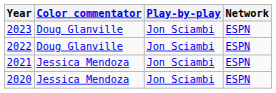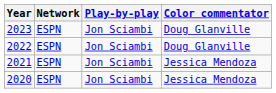columns swapped: Network <-> Color commentator
